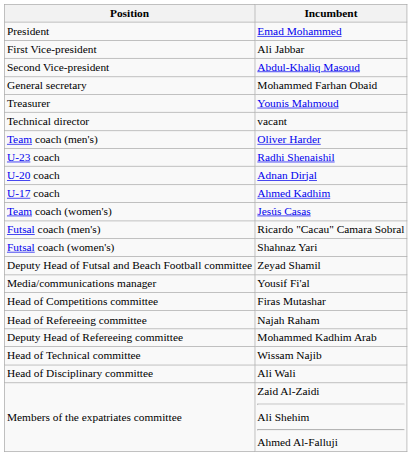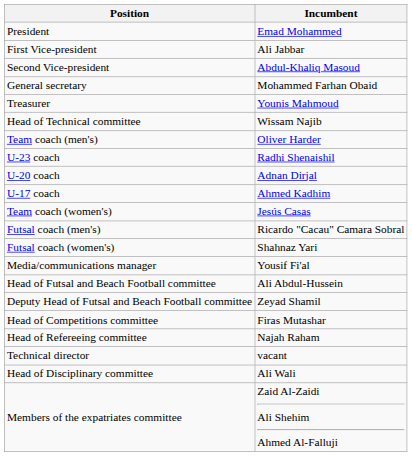rows swapped: Technical director <-> Head of Technical committee
rows swapped: Media/communications manager <-> Deputy Head of Futsal and Beach Football committee
+ row: Head of Futsal and Beach Football committee | Ali Abdul-Hussein
- row: Deputy Head of Refereeing committee | Mohammed Kadhim Arab
